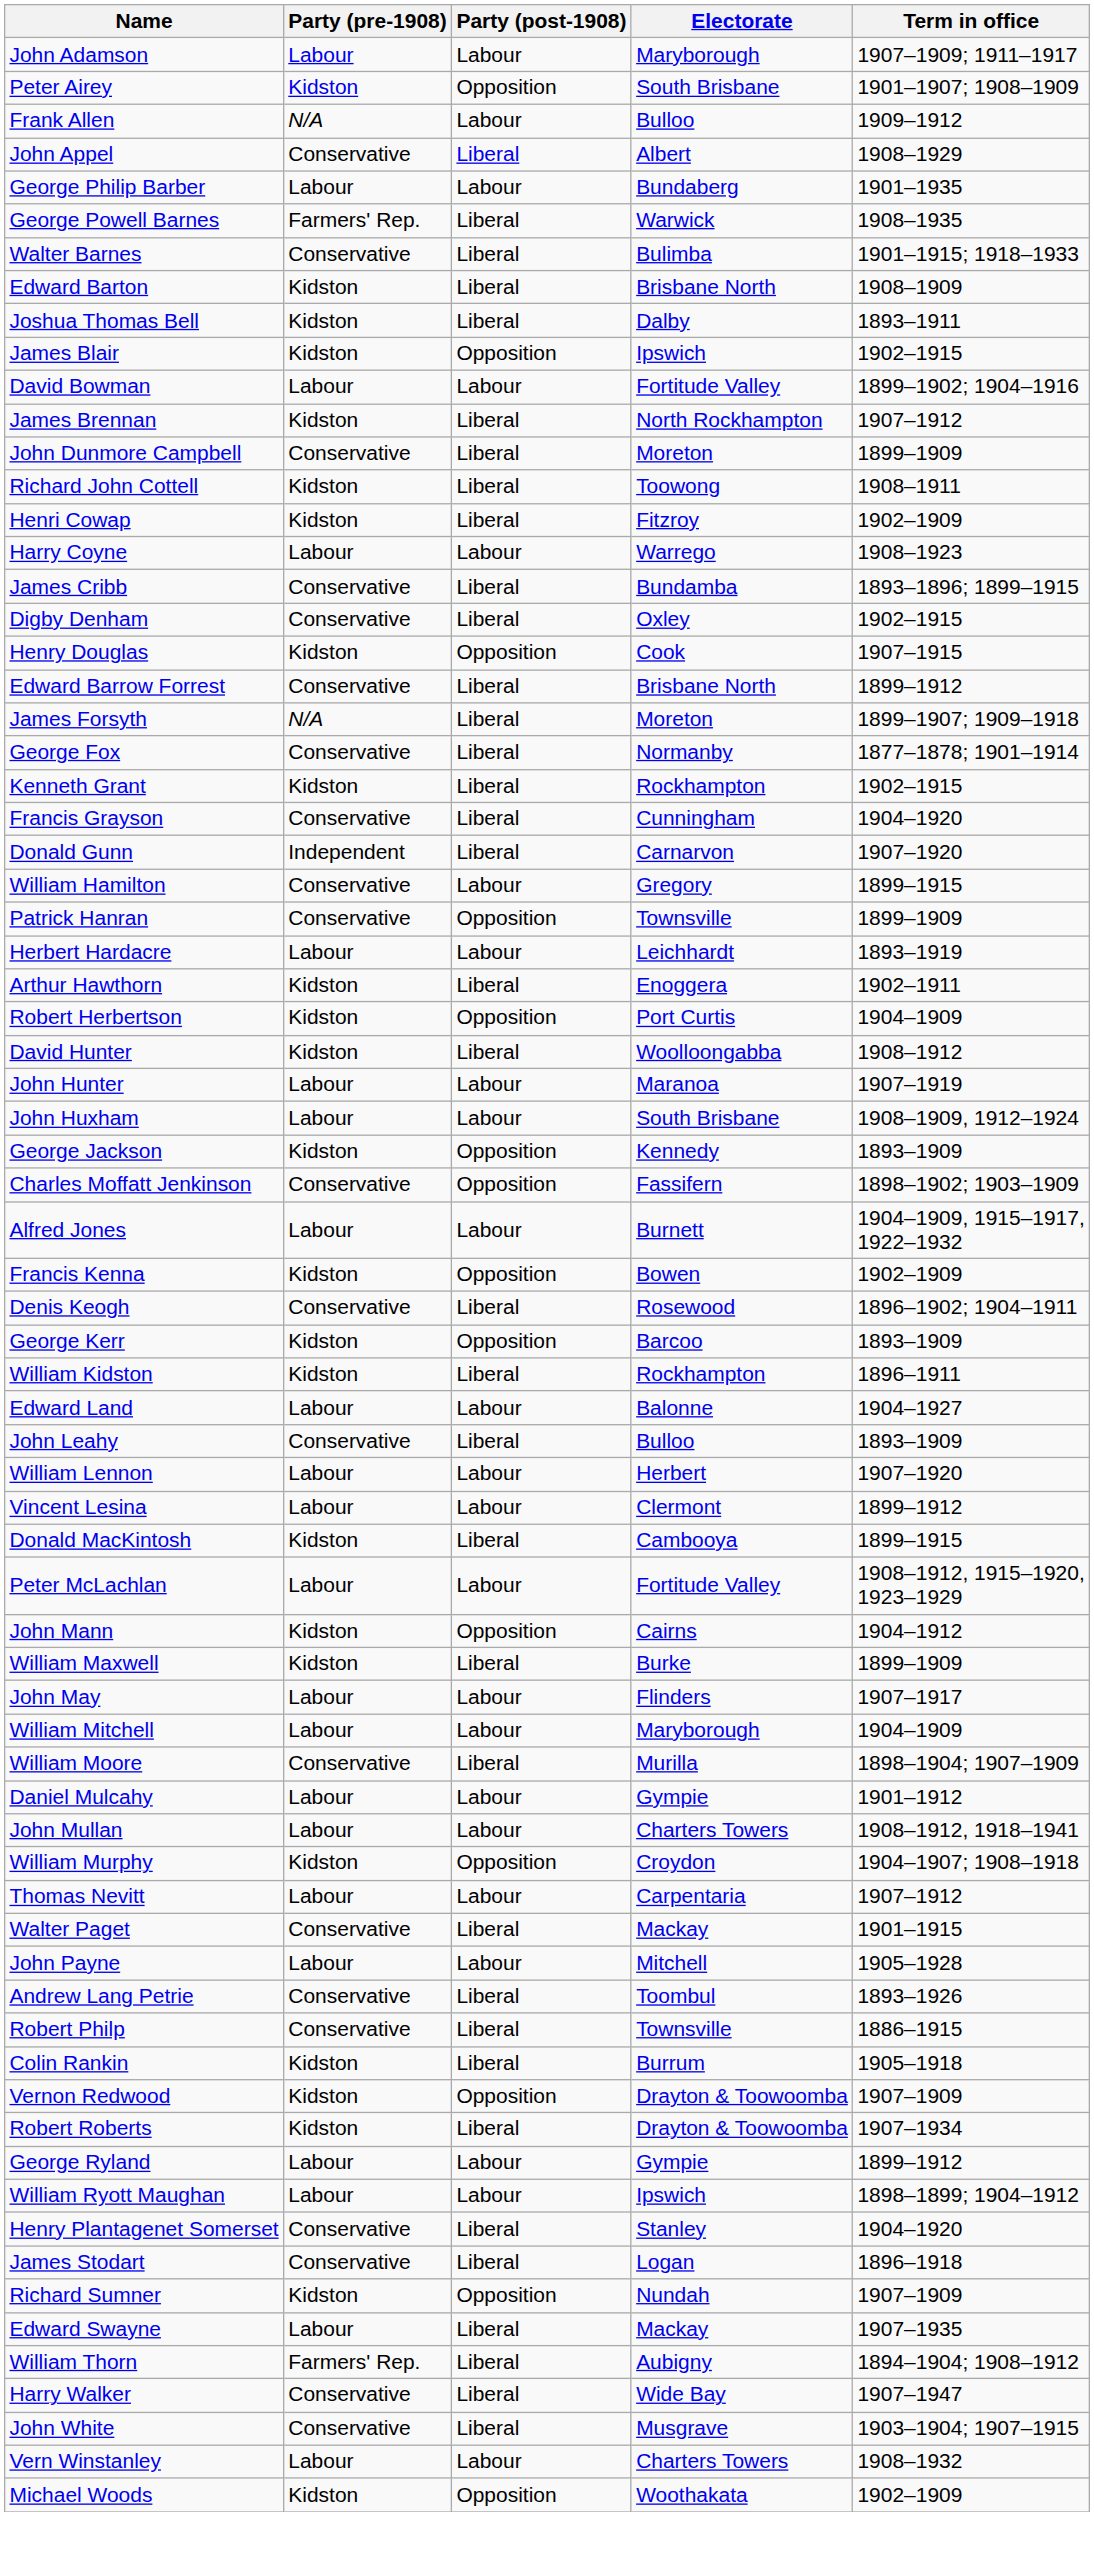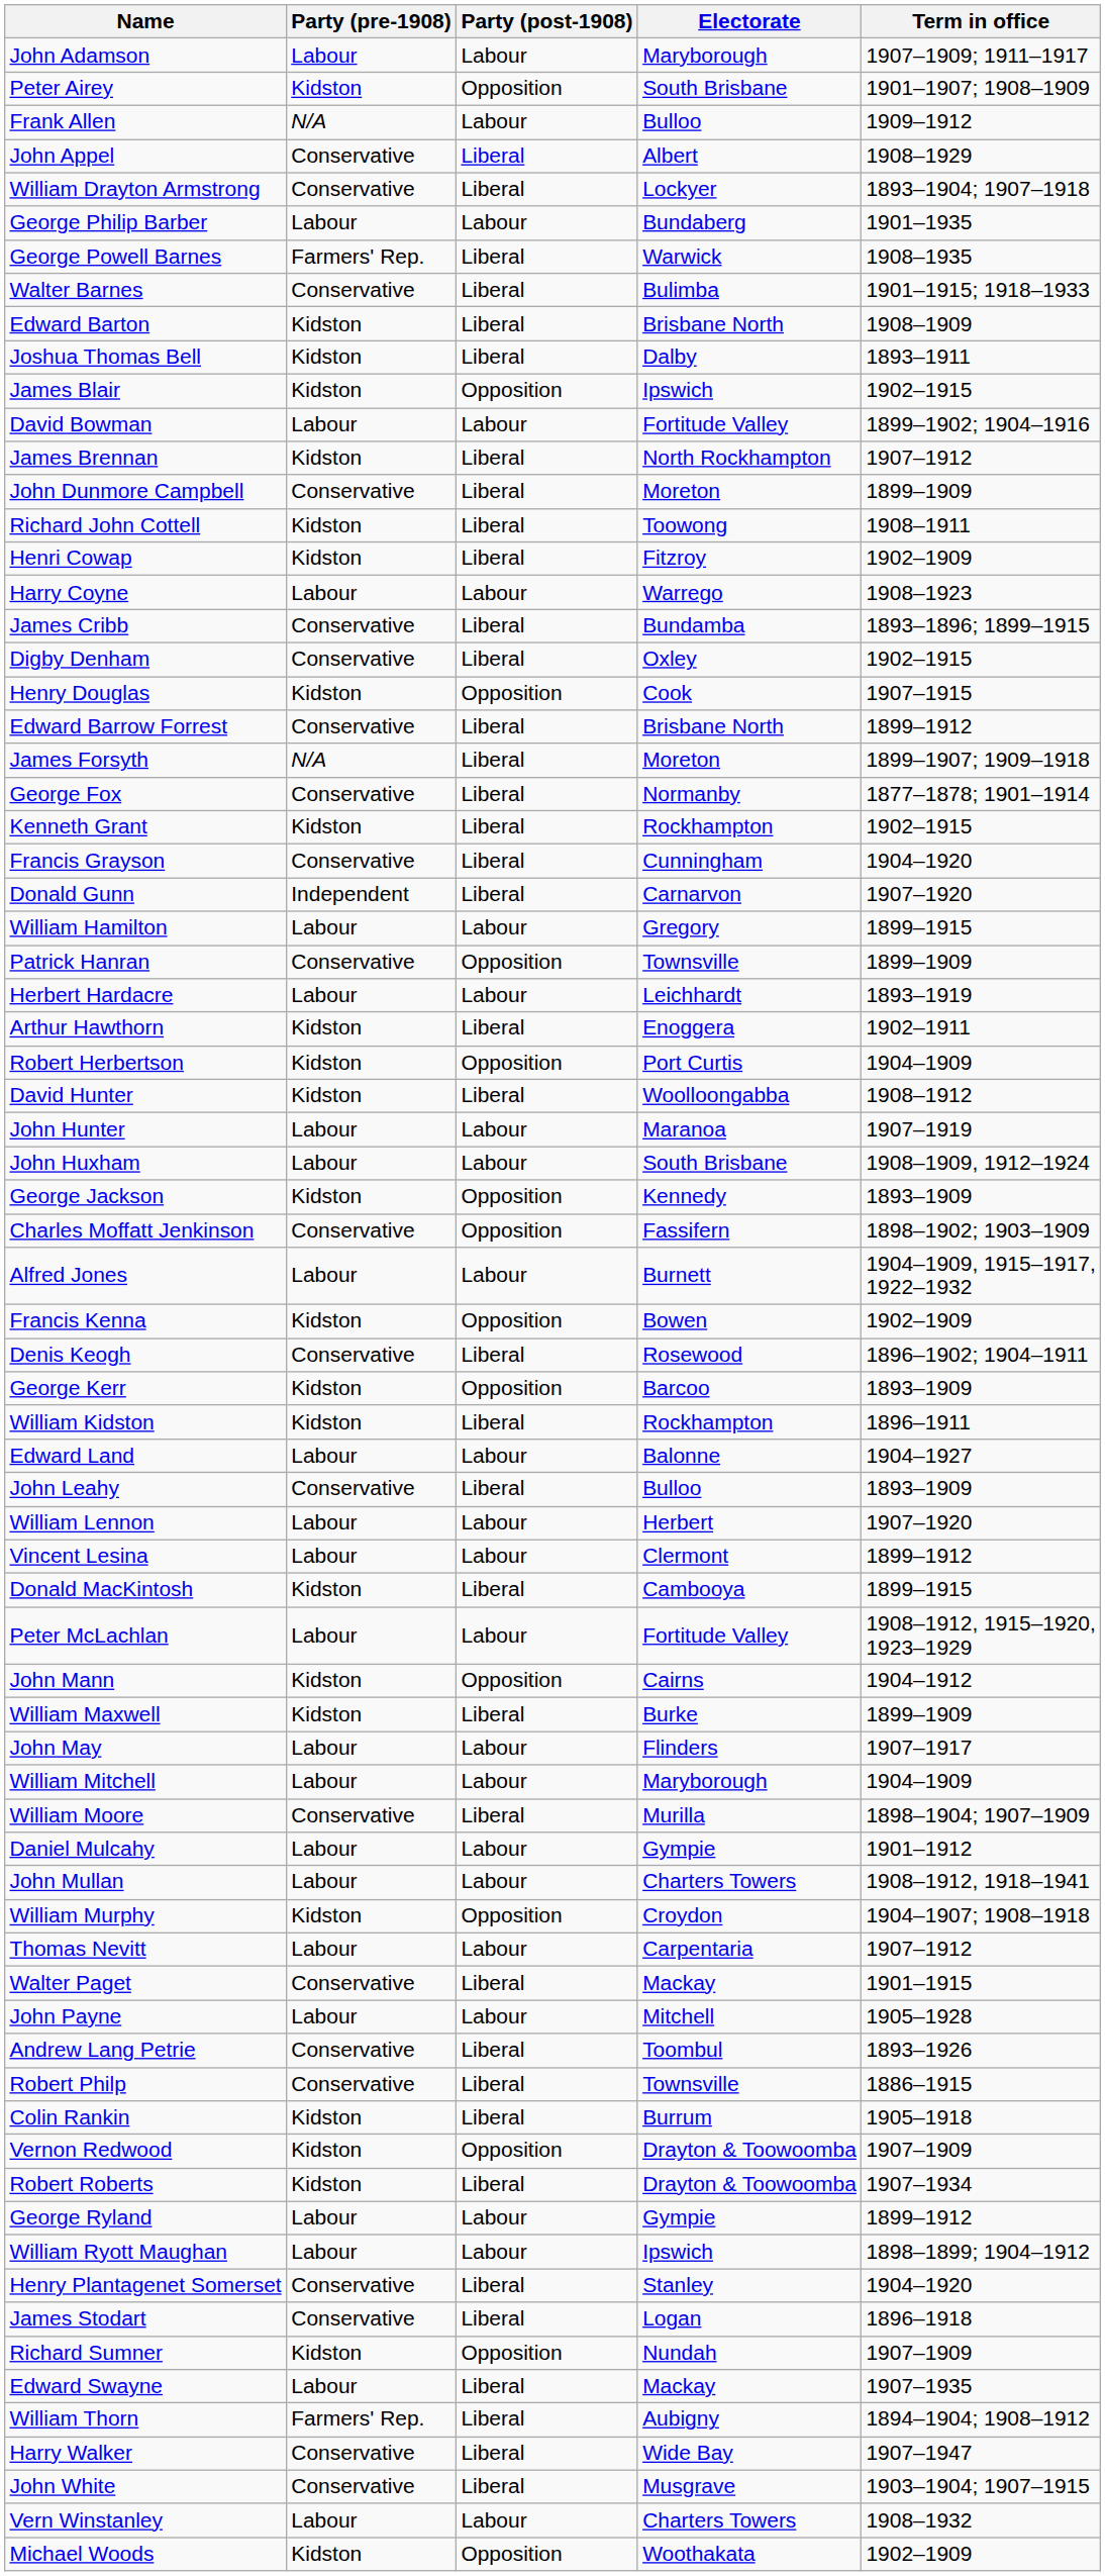+ row: William Drayton Armstrong | Conservative | Liberal | Lockyer | 1893–1904; 1907–1918
William Hamilton | Party (pre-1908): Conservative -> Labour
